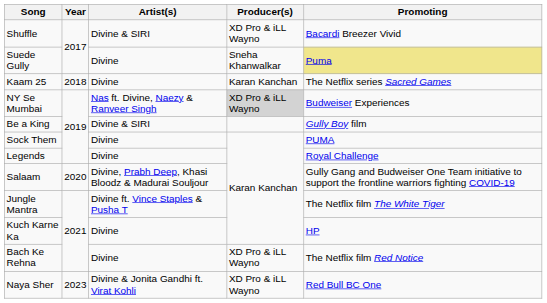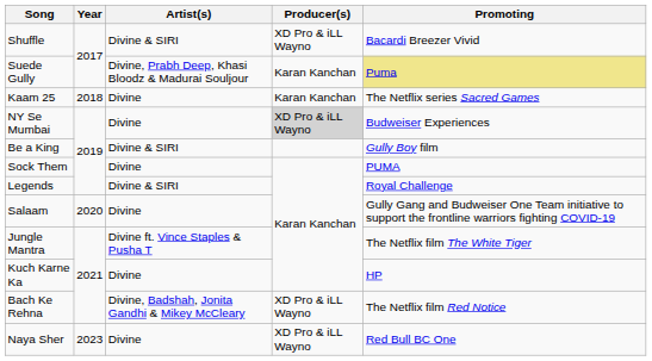Suede Gully | Artist(s): Divine -> Divine, Prabh Deep, Khasi Bloodz & Madurai Souljour
Suede Gully | Producer(s): Sneha Khanwalkar -> Karan Kanchan
NY Se Mumbai | Artist(s): Nas ft. Divine, Naezy & Ranveer Singh -> Divine
Legends | Artist(s): Divine -> Divine & SIRI
Salaam | Artist(s): Divine, Prabh Deep, Khasi Bloodz & Madurai Souljour -> Divine
Bach Ke Rehna | Artist(s): Divine -> Divine, Badshah, Jonita Gandhi & Mikey McCleary
Naya Sher | Artist(s): Divine & Jonita Gandhi ft. Virat Kohli -> Divine
